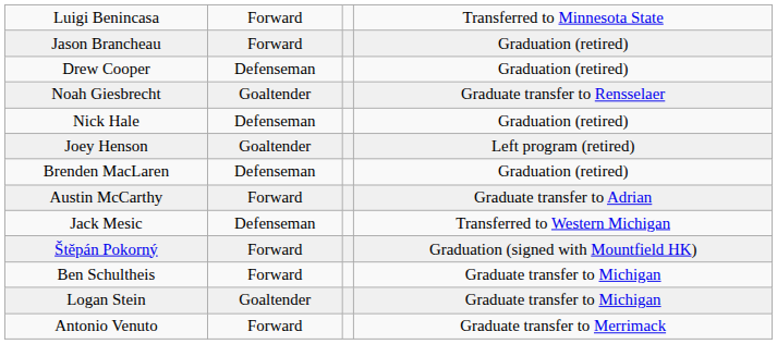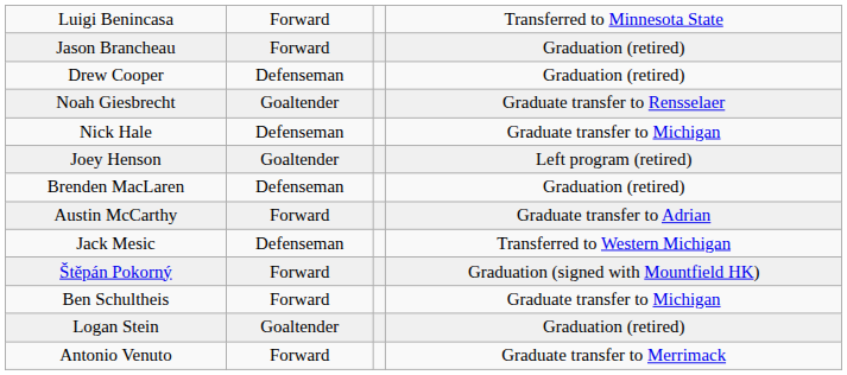Nick Hale | column 4: Graduation (retired) -> Graduate transfer to Michigan
Logan Stein | column 4: Graduate transfer to Michigan -> Graduation (retired)
